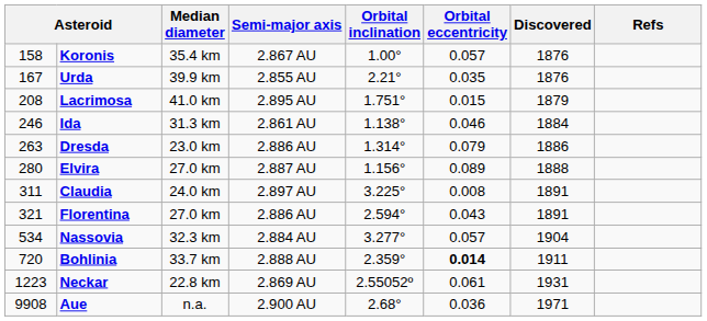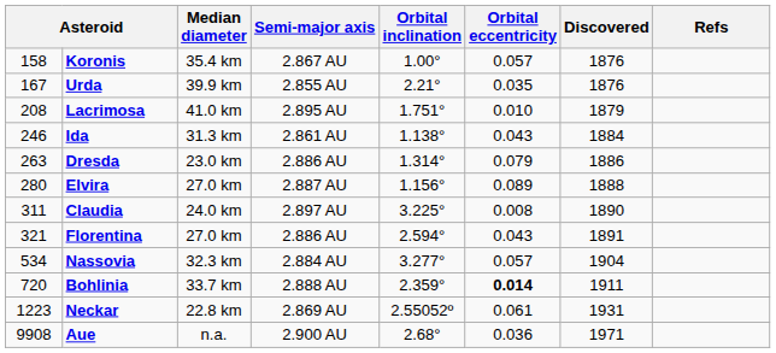Lacrimosa | Orbital eccentricity: 0.015 -> 0.010
Ida | Orbital eccentricity: 0.046 -> 0.043
Claudia | Discovered: 1891 -> 1890
